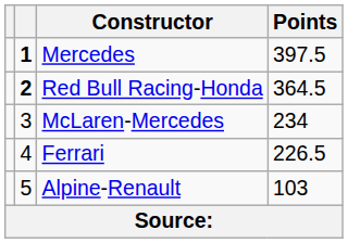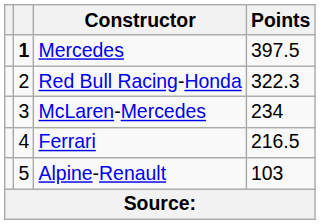Red Bull Racing-Honda | column 2: bold -> normal
Red Bull Racing-Honda | Points: 364.5 -> 322.3
Ferrari | Points: 226.5 -> 216.5
